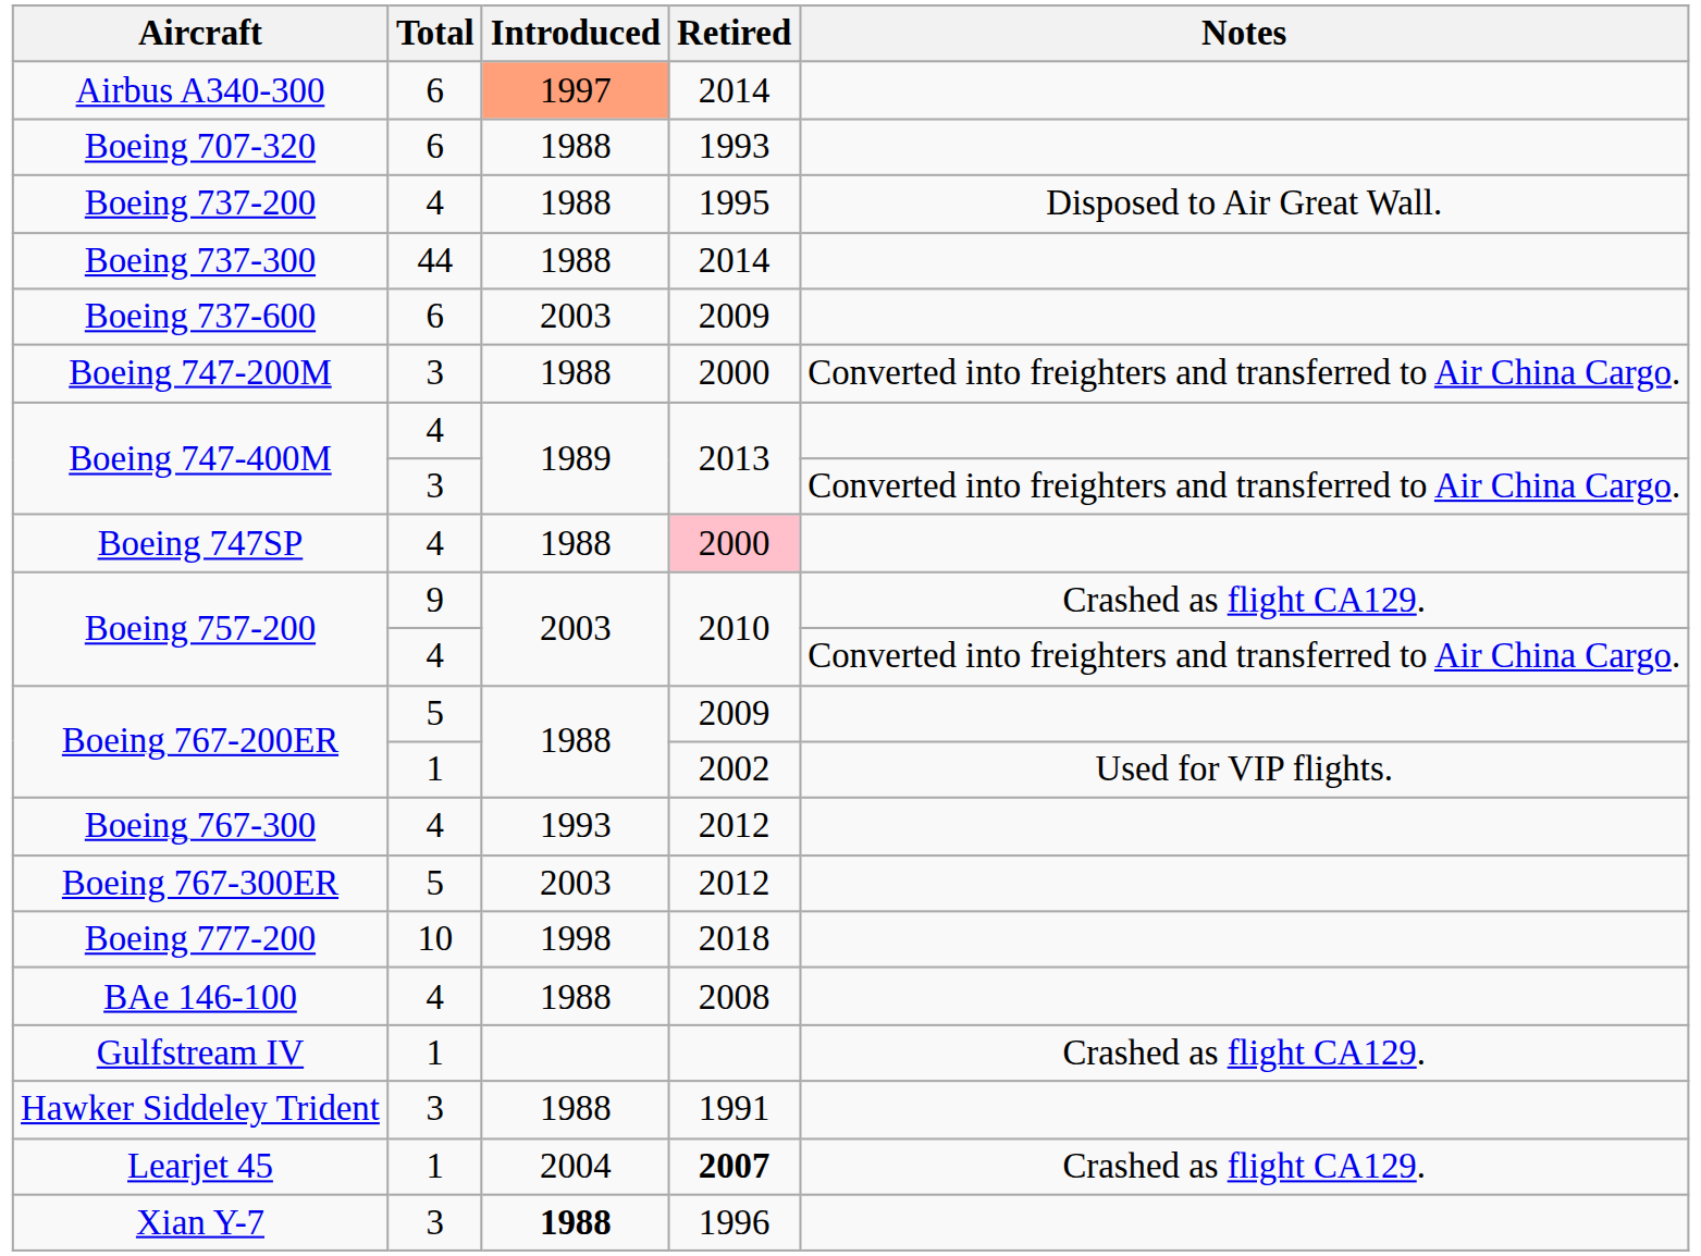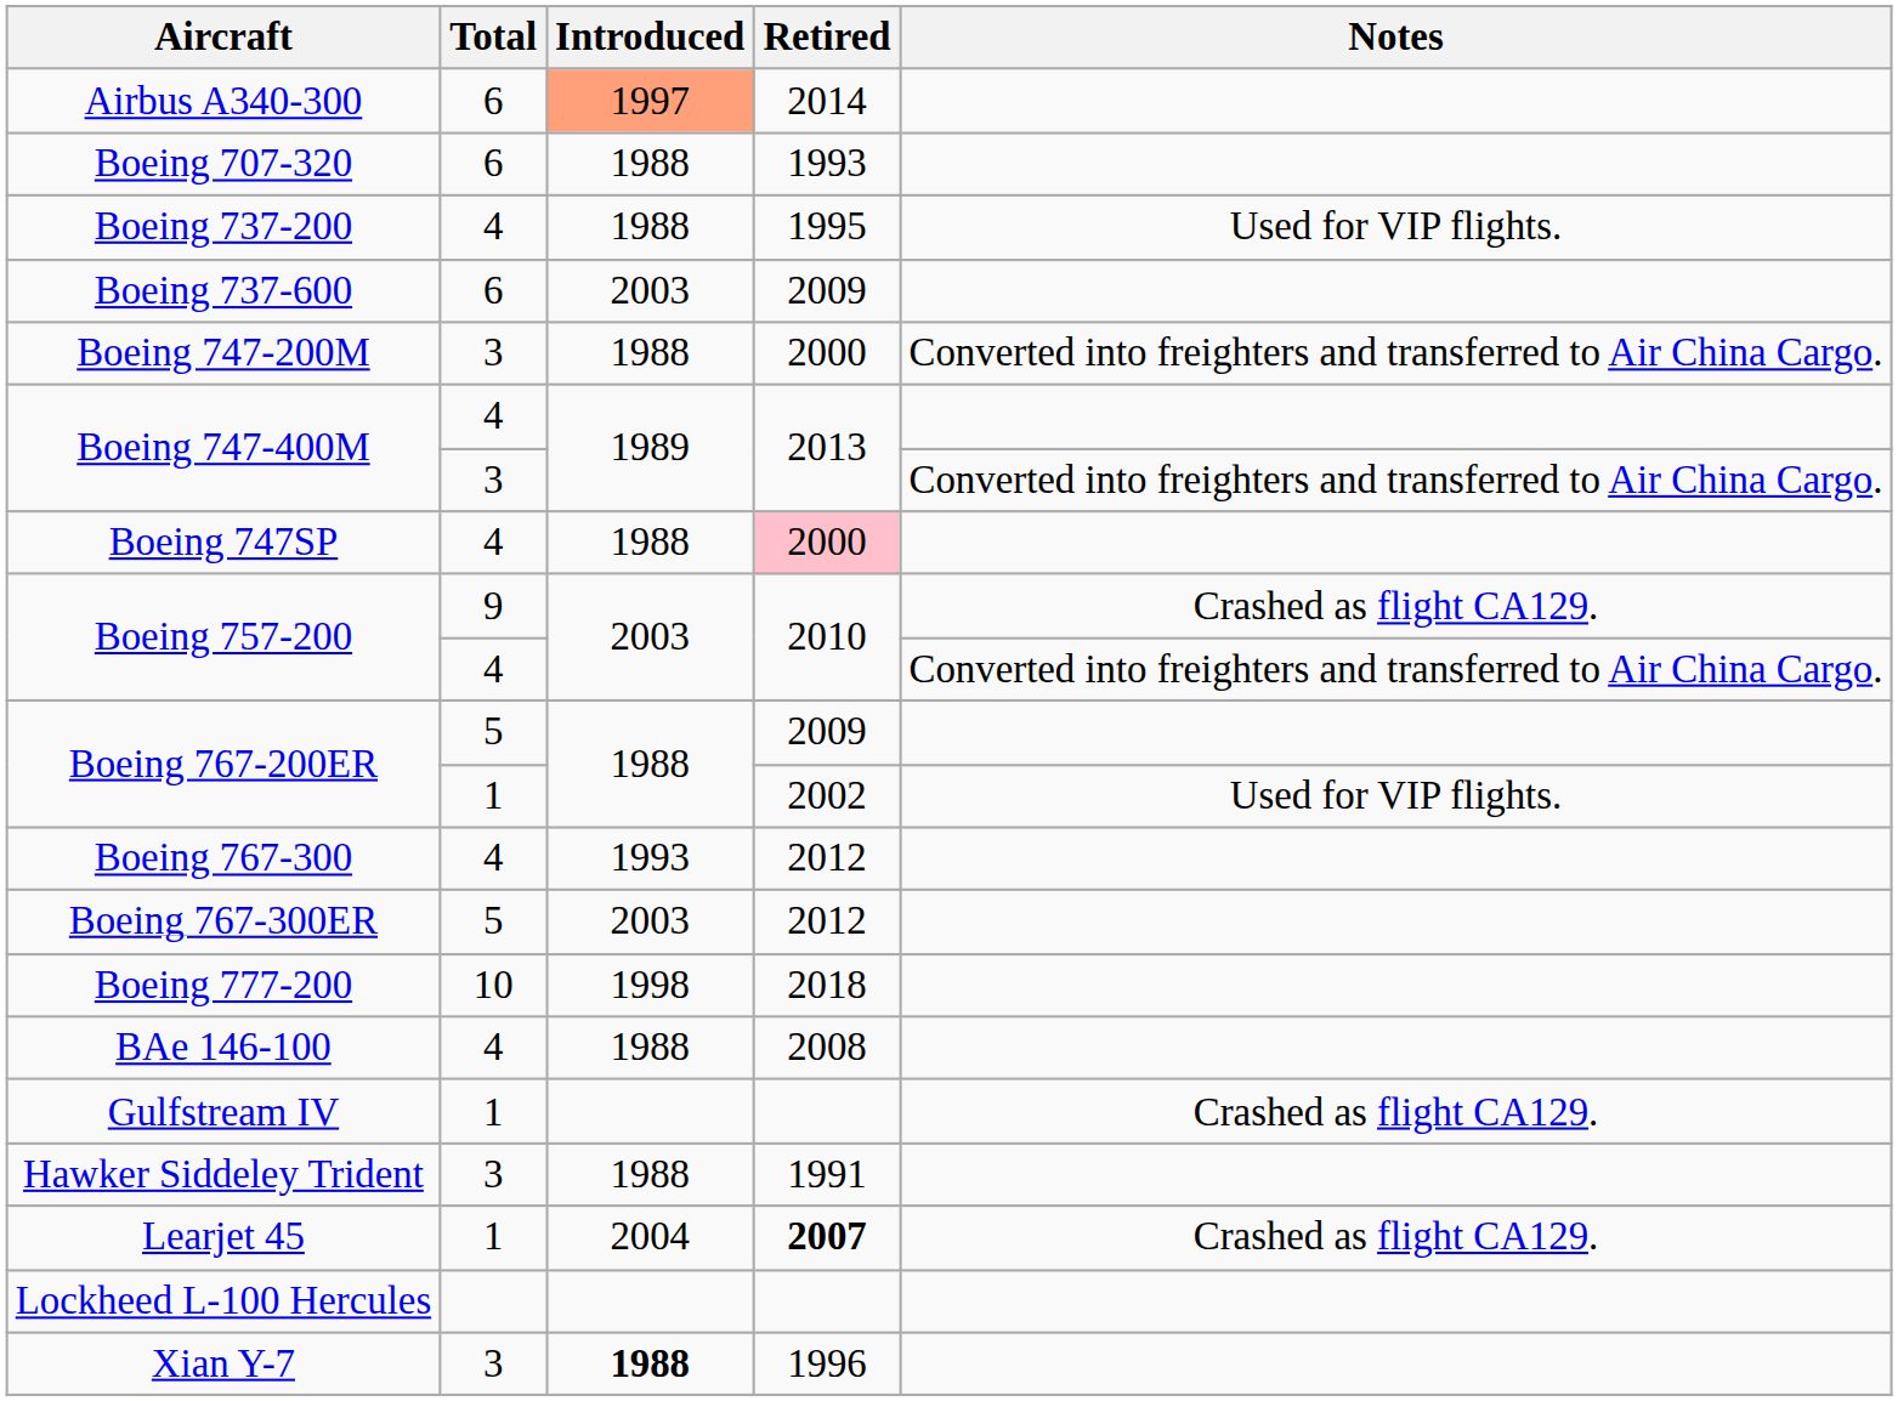Boeing 737-200 | Notes: Disposed to Air Great Wall. -> Used for VIP flights.
- row: Boeing 737-300 | 44 | 1988 | 2014
+ row: Lockheed L-100 Hercules
